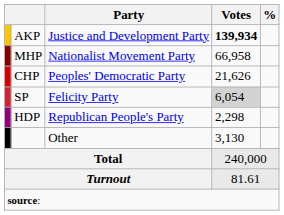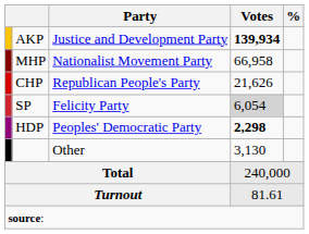CHP | Party: Peoples' Democratic Party -> Republican People's Party
HDP | Party: Republican People's Party -> Peoples' Democratic Party
HDP | Votes: normal -> bold
